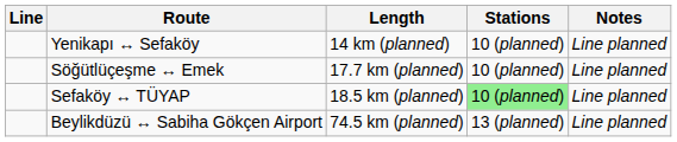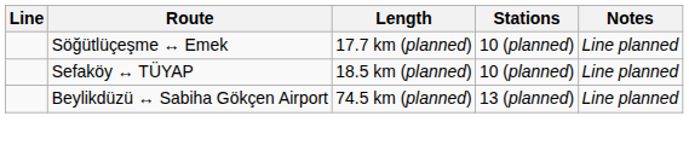- row: Yenikapı ↔ Sefaköy | 14 km (planned) | 10 (planned) | Line planned
Sefaköy ↔ TÜYAP | Stations: lightgreen background -> no background
